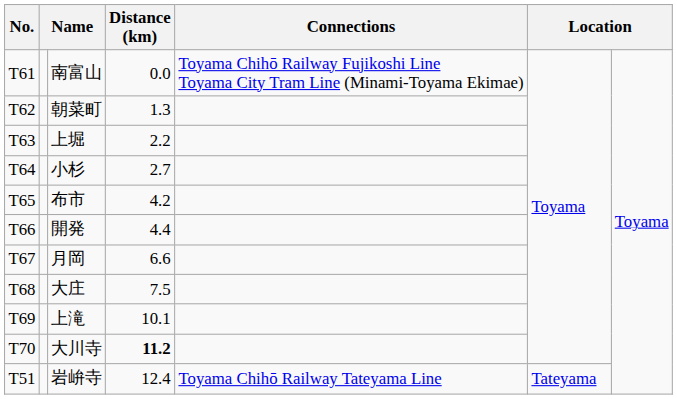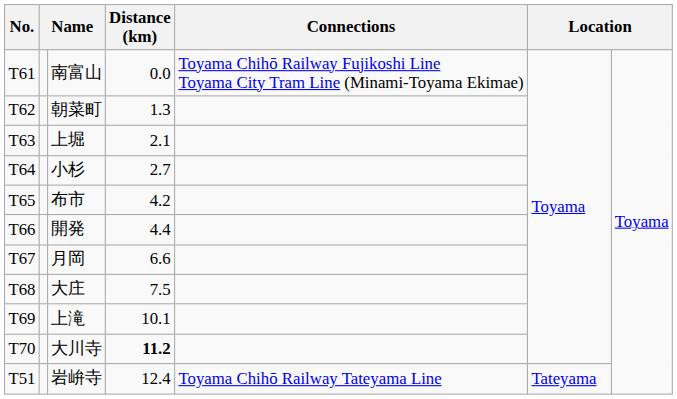上堀 | Distance (km): 2.2 -> 2.1
